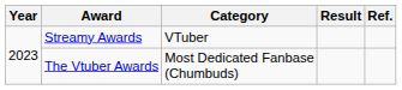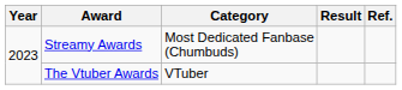Streamy Awards | Category: VTuber -> Most Dedicated Fanbase (Chumbuds)
The Vtuber Awards | Category: Most Dedicated Fanbase (Chumbuds) -> VTuber
